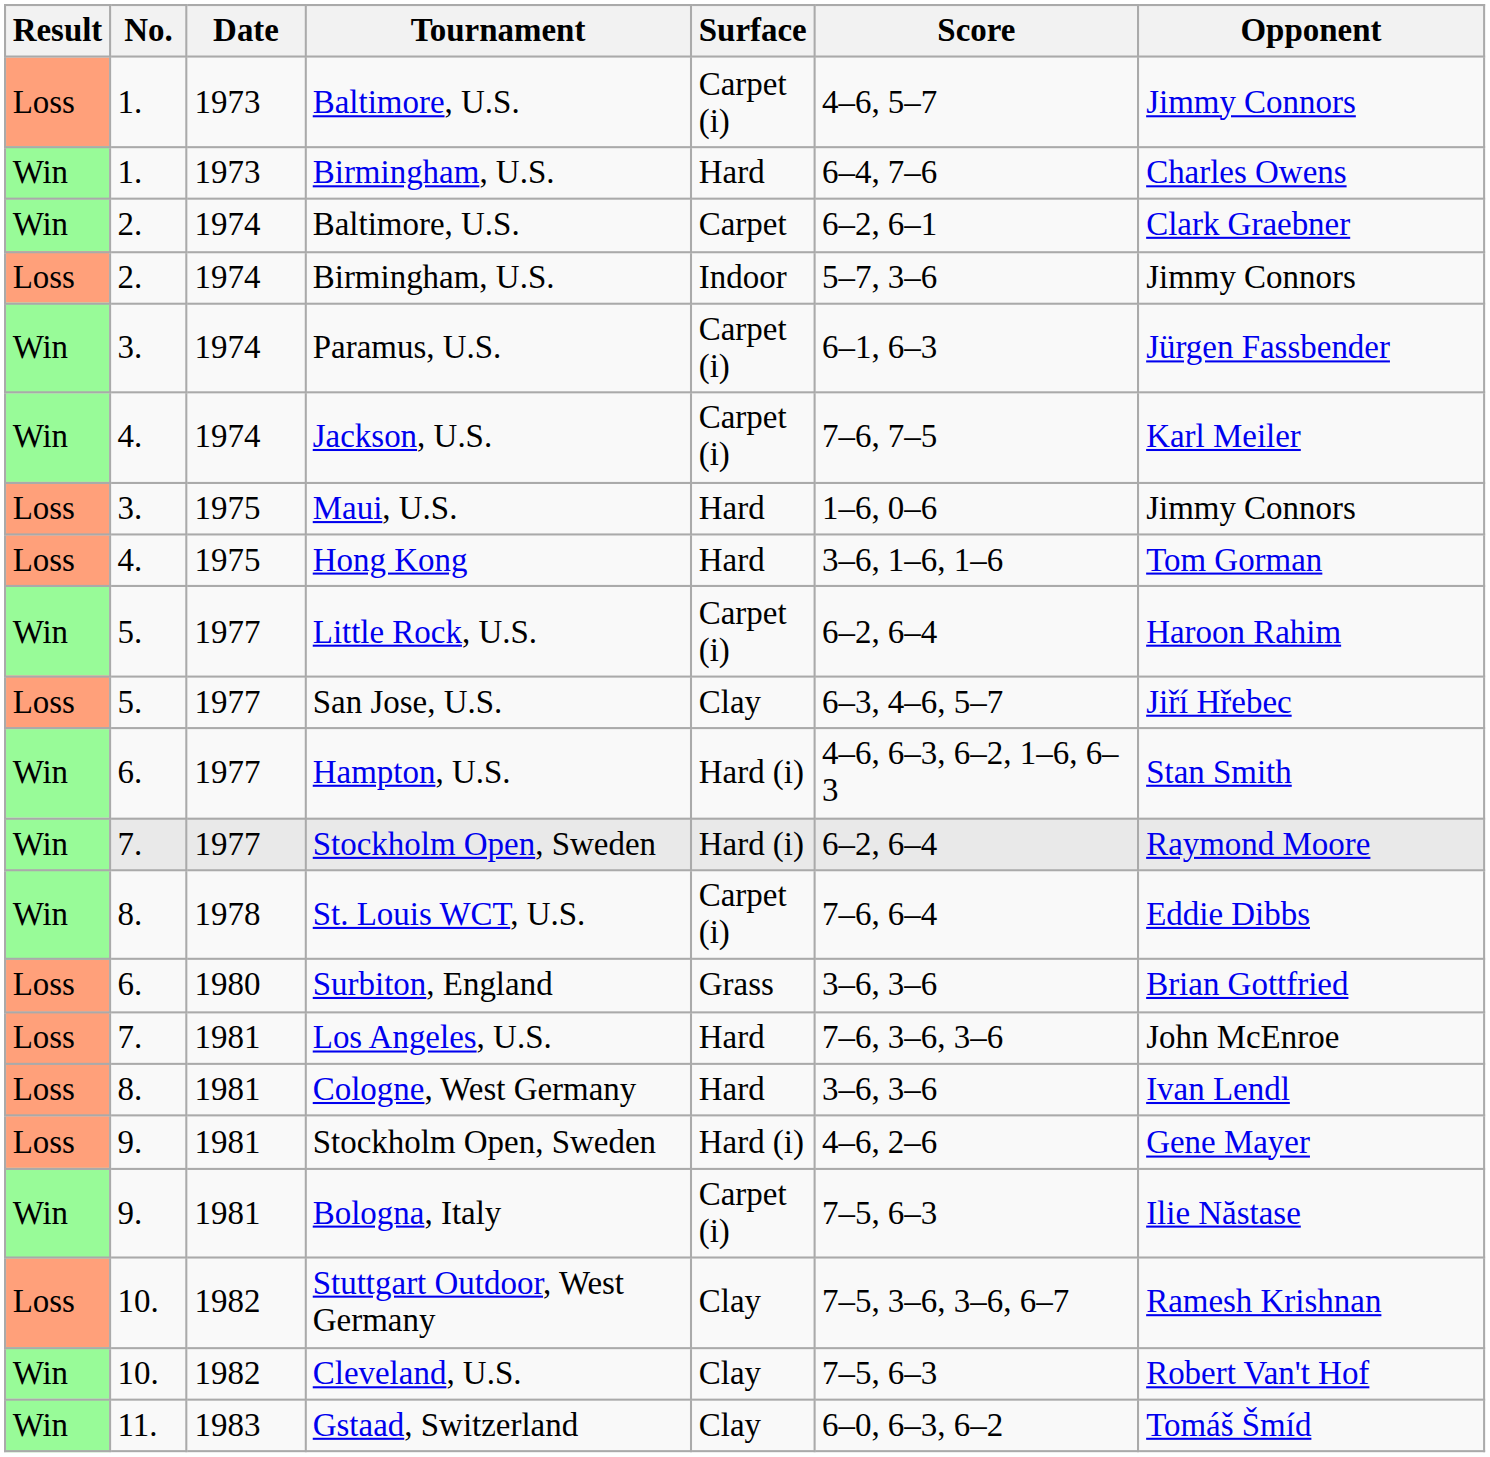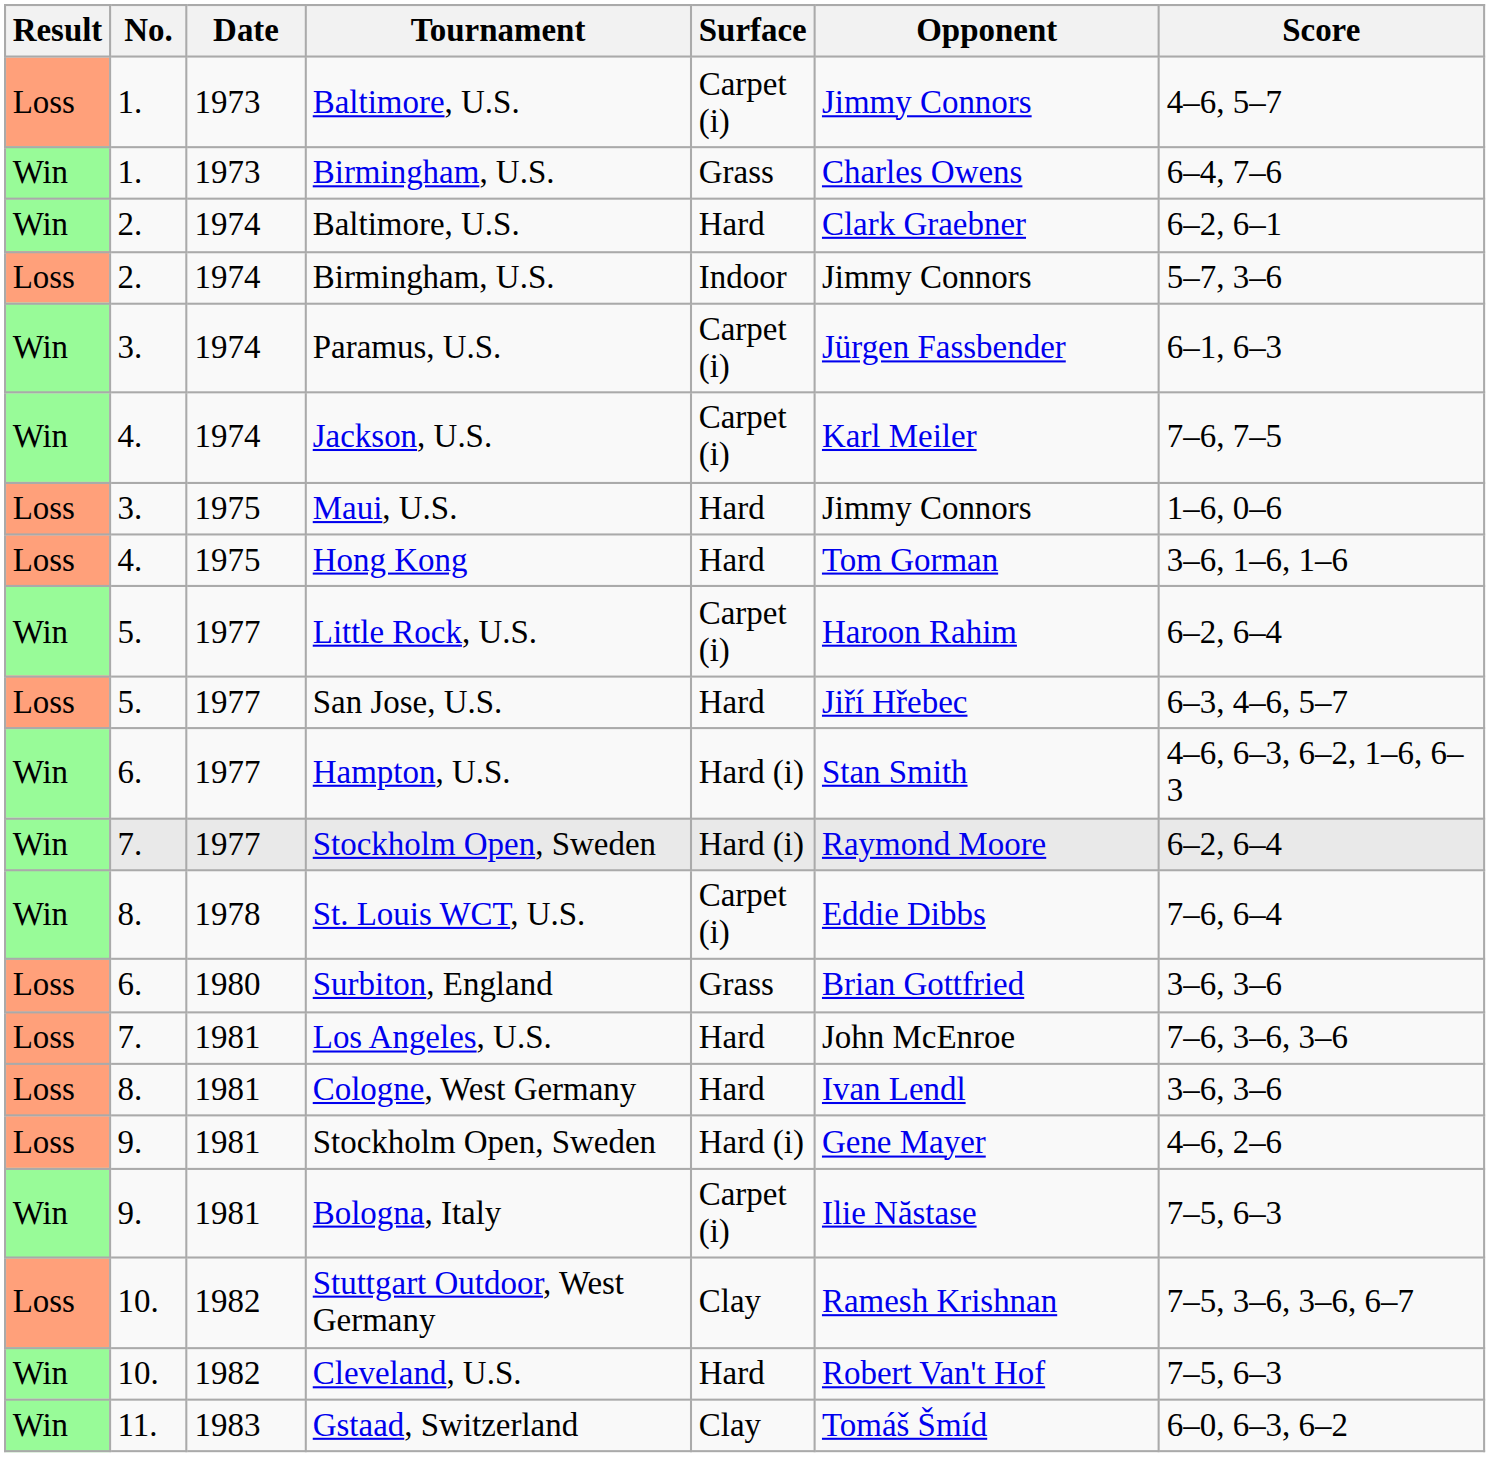columns swapped: Opponent <-> Score
1. / Birmingham, U.S. | Surface: Hard -> Grass
2. / Baltimore, U.S. | Surface: Carpet -> Hard
San Jose, U.S. | Surface: Clay -> Hard
Cleveland, U.S. | Surface: Clay -> Hard
